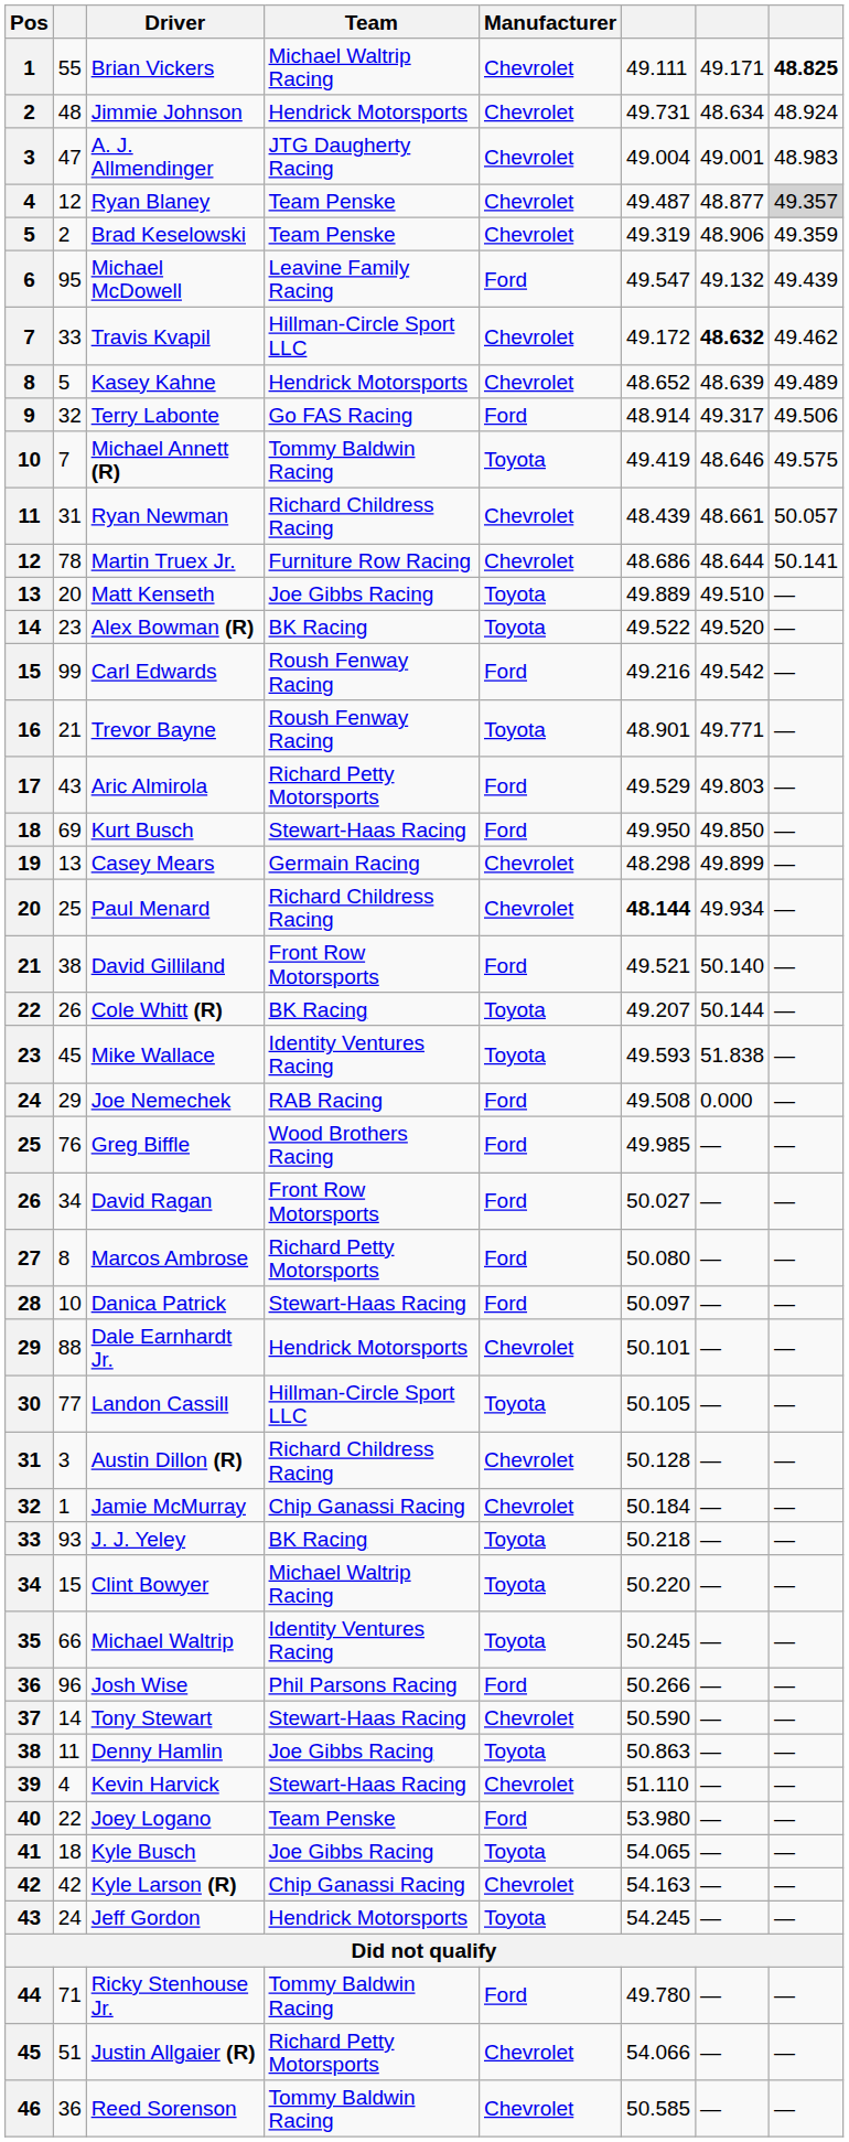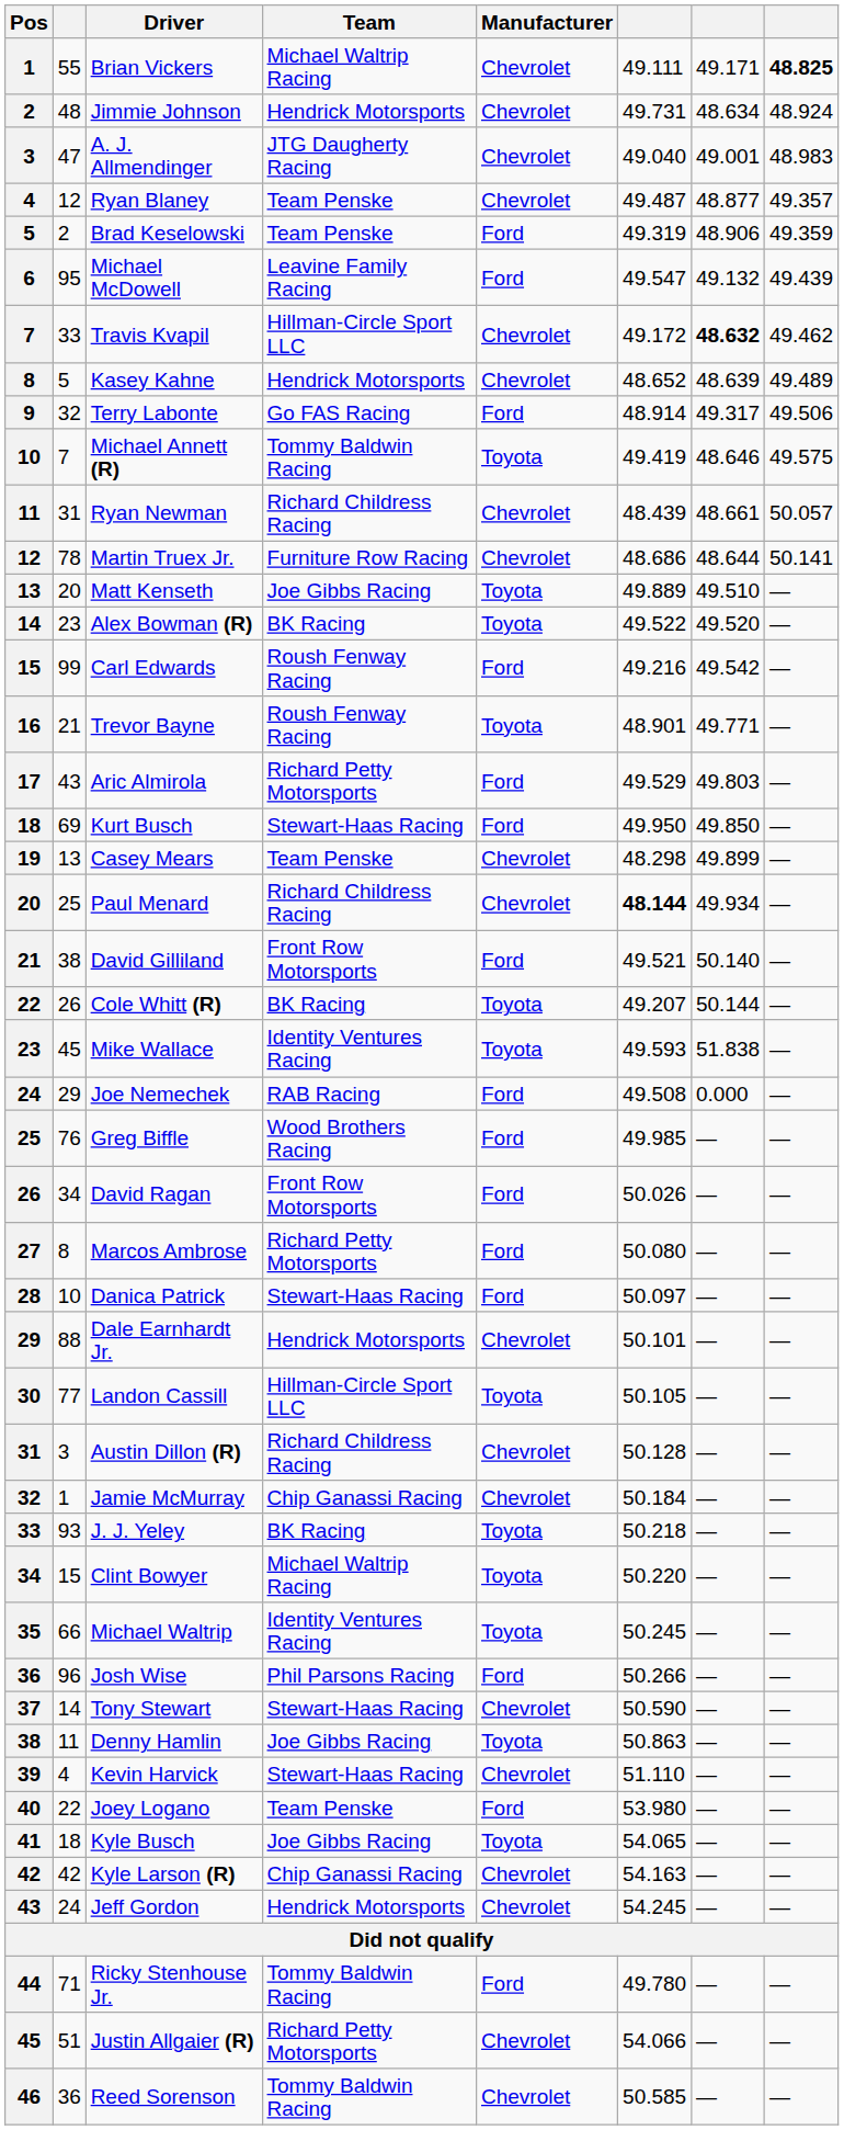A. J. Allmendinger | column 6: 49.004 -> 49.040
Ryan Blaney | column 8: lightgrey background -> no background
Brad Keselowski | Manufacturer: Chevrolet -> Ford
Casey Mears | Team: Germain Racing -> Team Penske
David Ragan | column 6: 50.027 -> 50.026
Jeff Gordon | Manufacturer: Toyota -> Chevrolet
